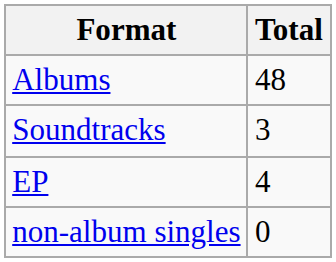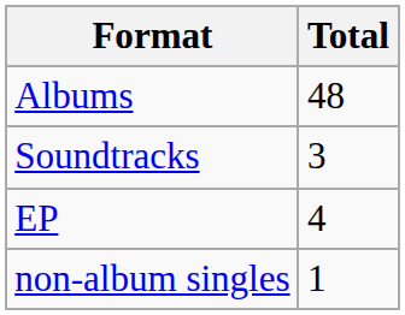non-album singles | Total: 0 -> 1
